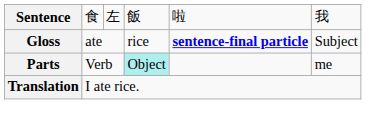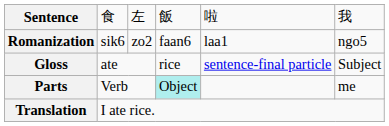+ row: Romanization | sik6 | zo2 | faan6 | laa1 | ngo5
Gloss | column 5: bold -> normal
